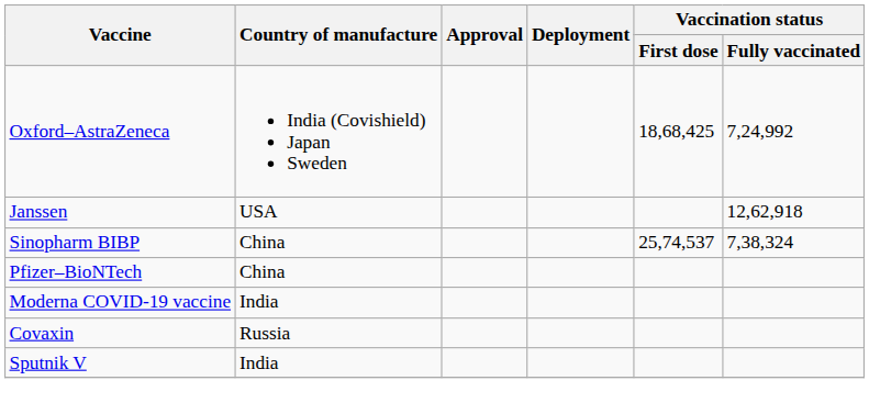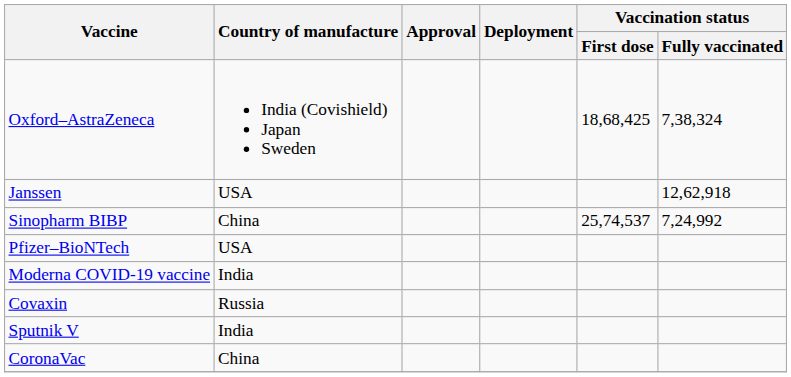Oxford–AstraZeneca | Vaccination status / Fully vaccinated: 7,24,992 -> 7,38,324
Sinopharm BIBP | Vaccination status / Fully vaccinated: 7,38,324 -> 7,24,992
Pfizer–BioNTech | Country of manufacture: China -> USA
+ row: CoronaVac | China
